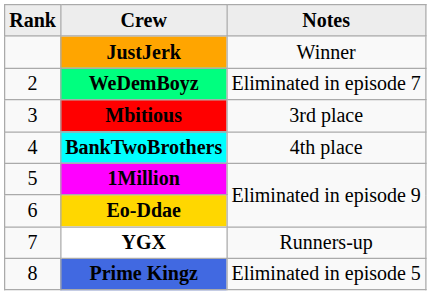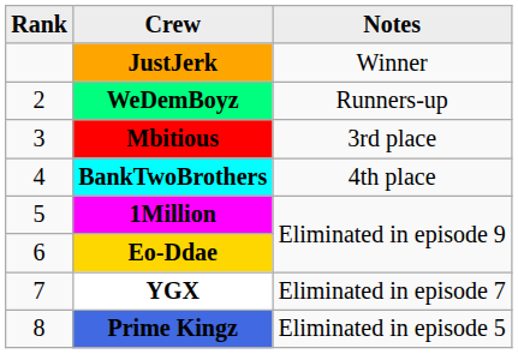WeDemBoyz | Notes: Eliminated in episode 7 -> Runners-up
YGX | Notes: Runners-up -> Eliminated in episode 7
